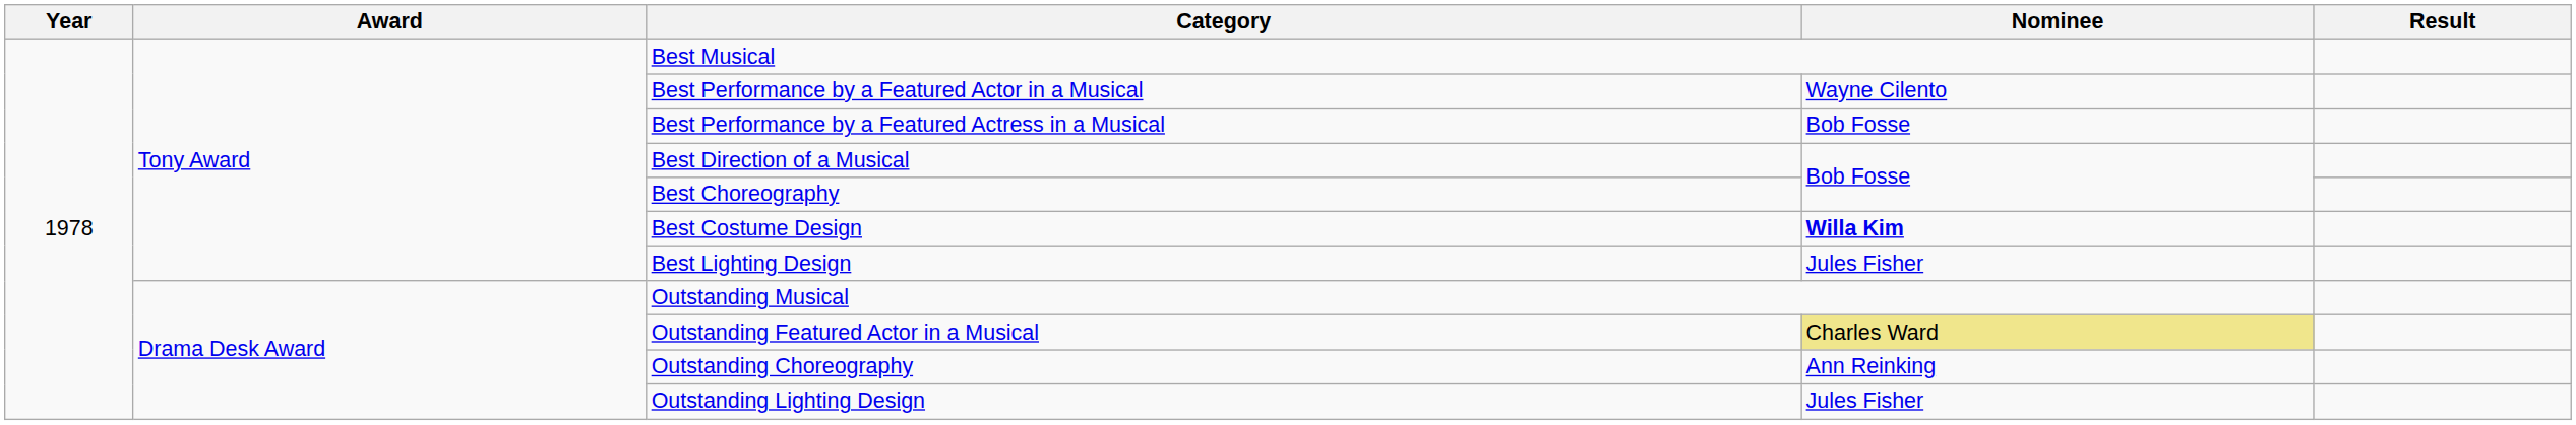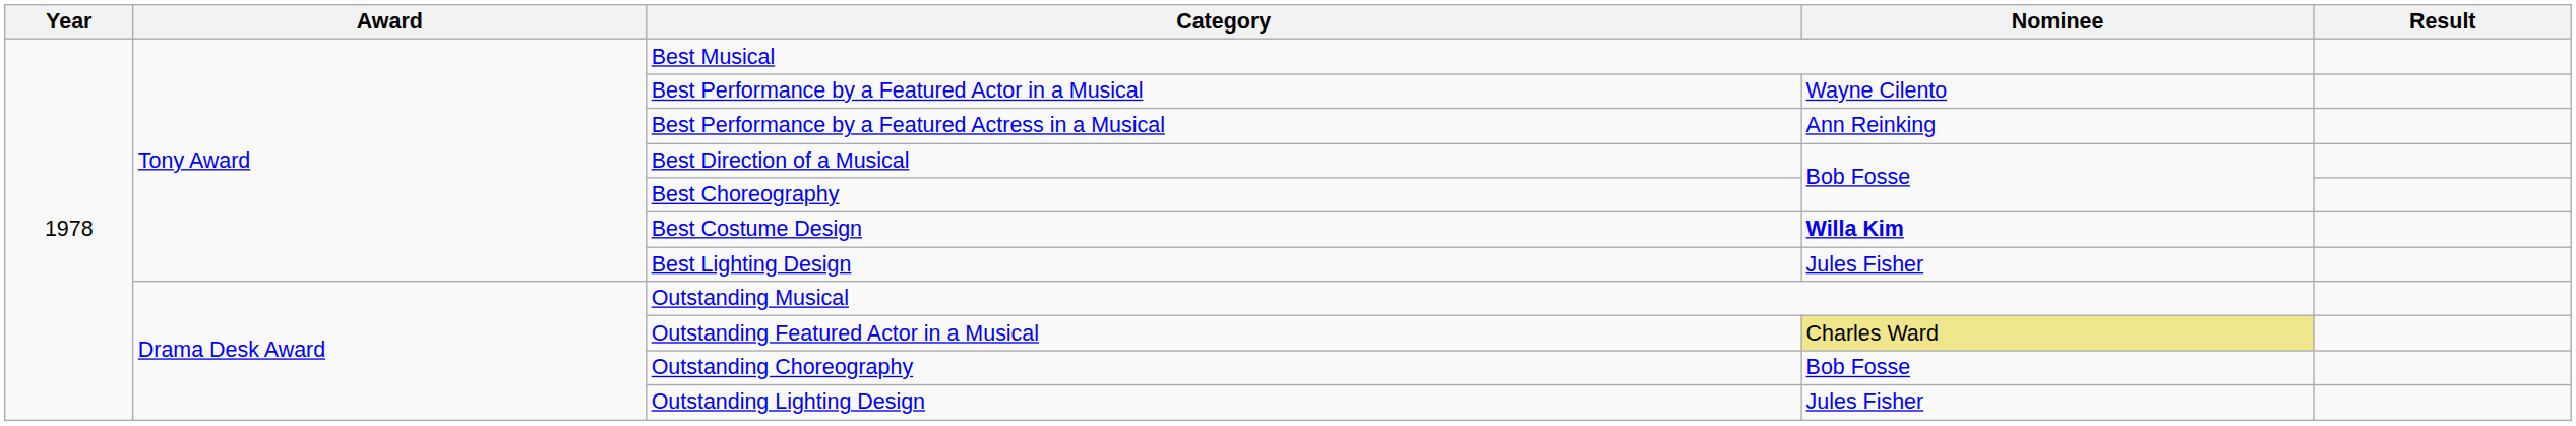Best Performance by a Featured Actress in a Musical | Nominee: Bob Fosse -> Ann Reinking
Outstanding Choreography | Nominee: Ann Reinking -> Bob Fosse
